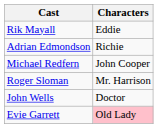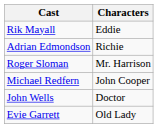rows swapped: Roger Sloman <-> Michael Redfern
Evie Garrett | Characters: pink background -> no background
